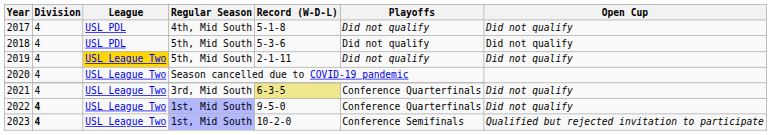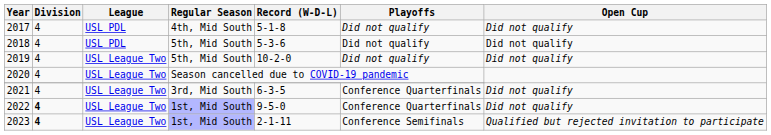2019 | League: gold background -> no background
2019 | Record (W-D-L): 2-1-11 -> 10-2-0
2021 | Record (W-D-L): khaki background -> no background
2023 | Record (W-D-L): 10-2-0 -> 2-1-11
